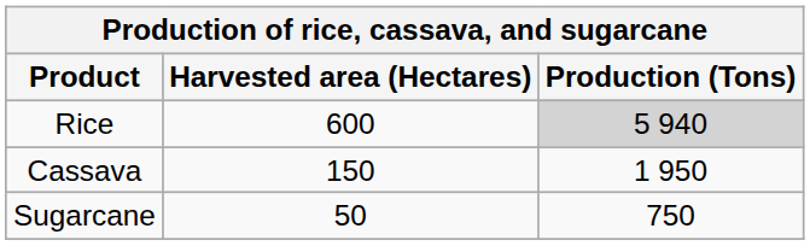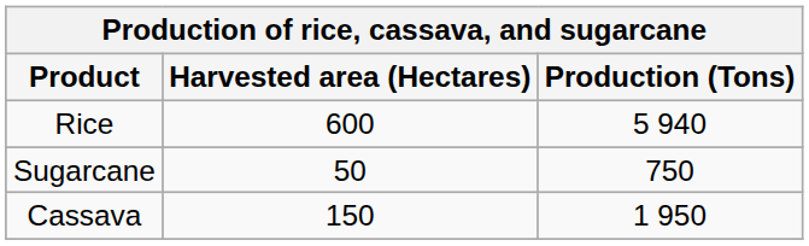Rice | Production (Tons): lightgrey background -> no background
rows swapped: Cassava <-> Sugarcane
